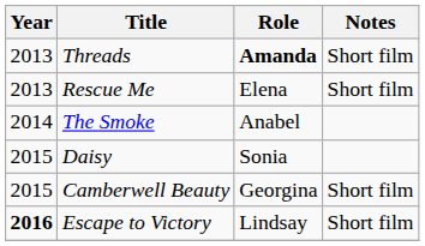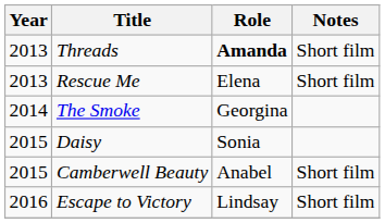The Smoke | Role: Anabel -> Georgina
Camberwell Beauty | Role: Georgina -> Anabel
Escape to Victory | Year: bold -> normal
